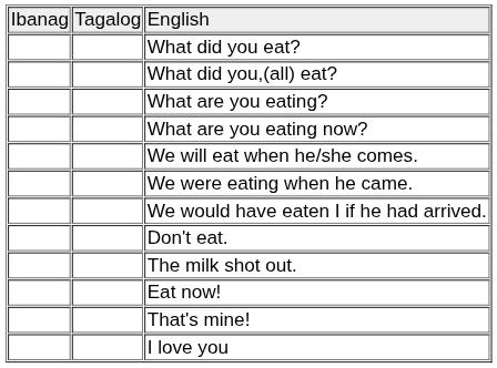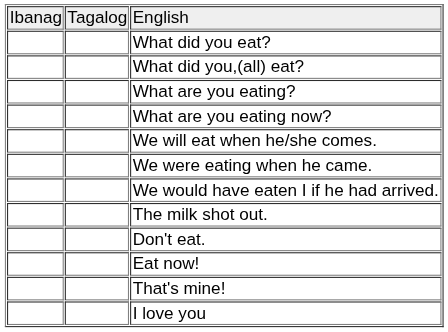rows swapped: The milk shot out. <-> Don't eat.
